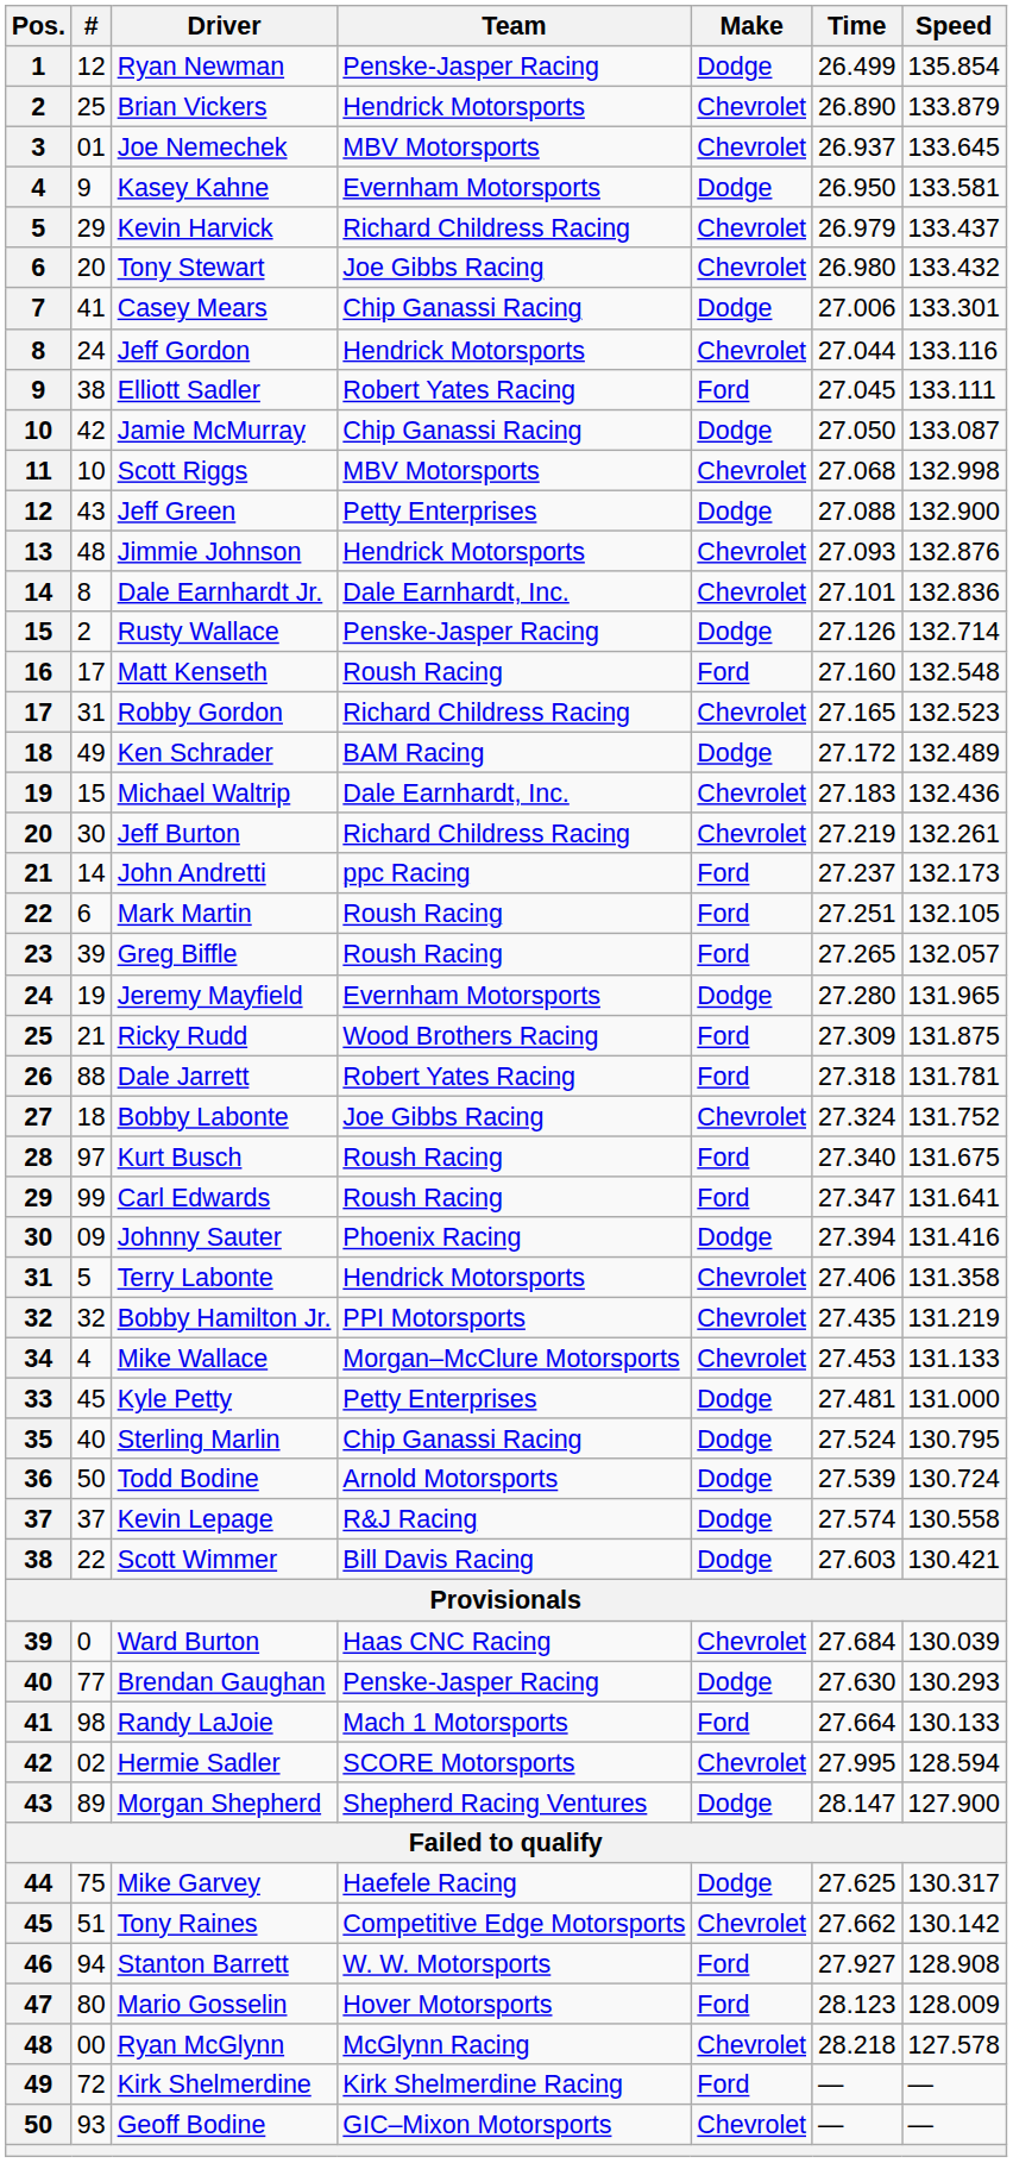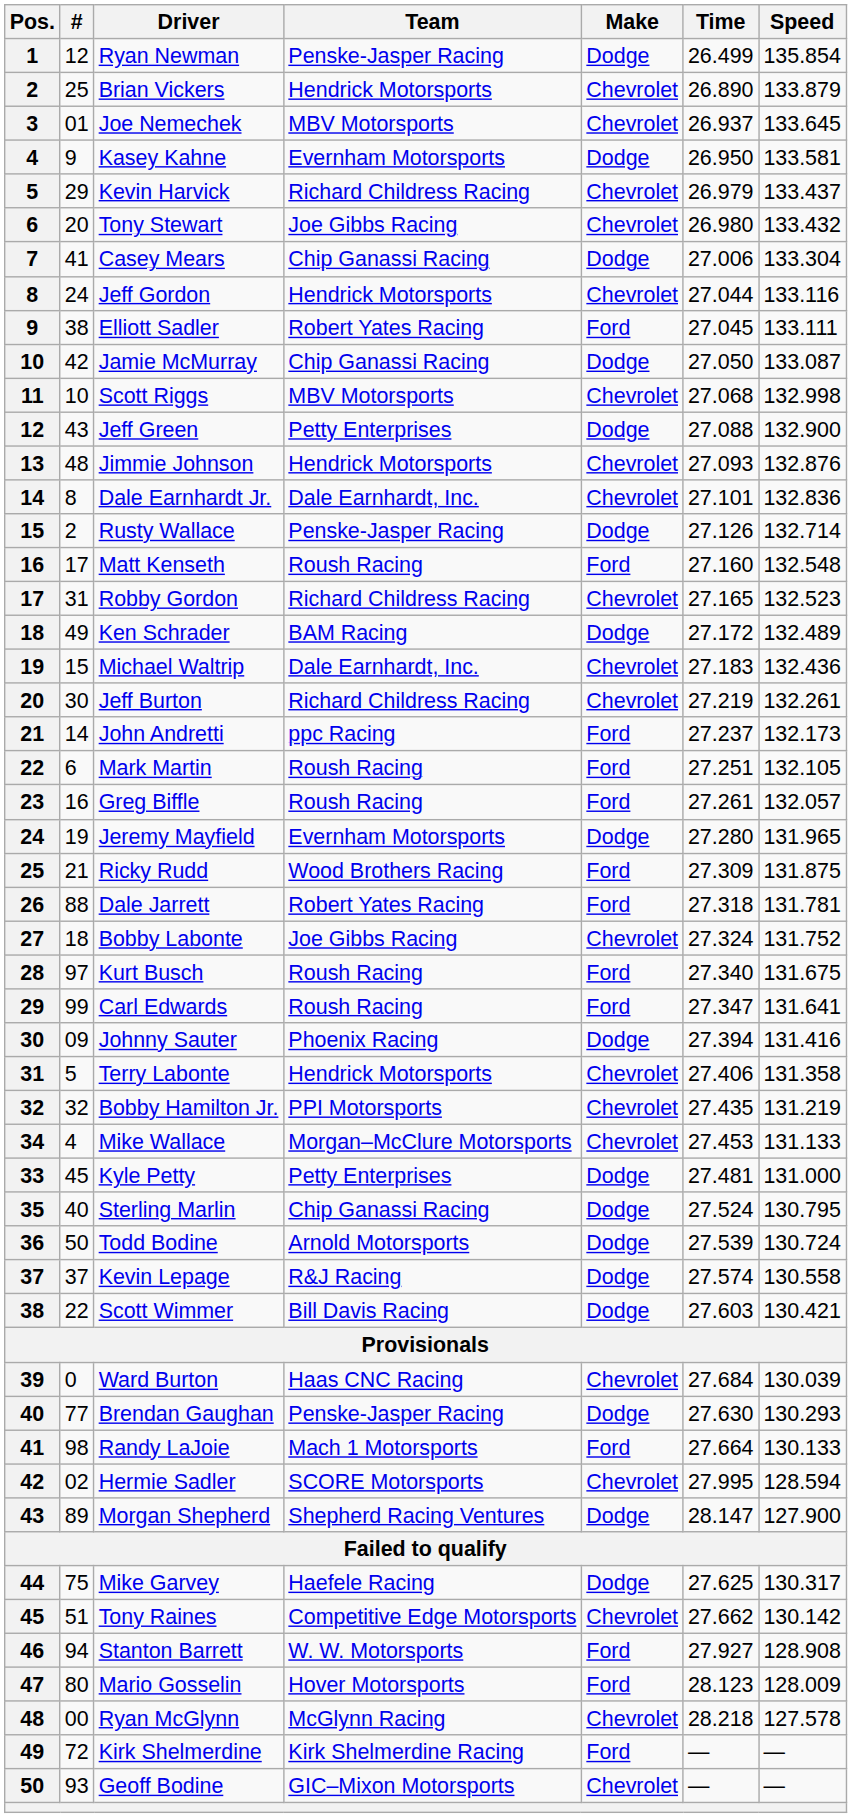Casey Mears | Speed: 133.301 -> 133.304
Greg Biffle | #: 39 -> 16
Greg Biffle | Time: 27.265 -> 27.261
